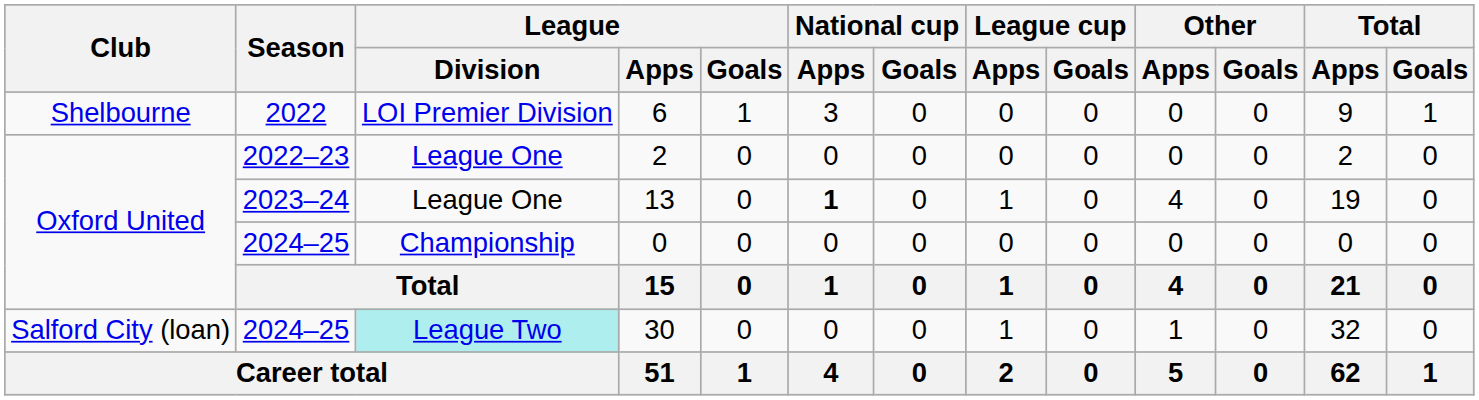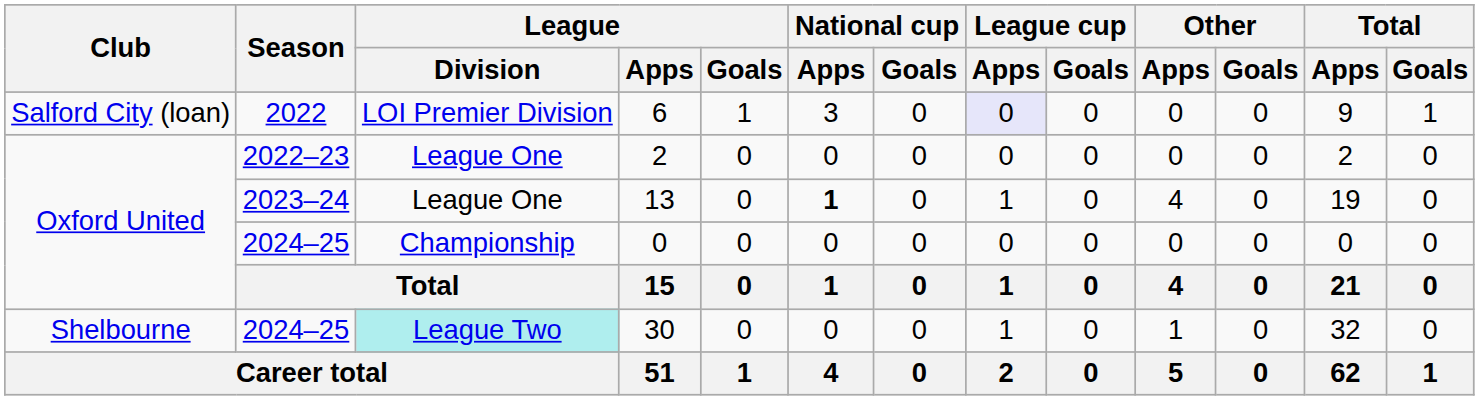6 | Club: Shelbourne -> Salford City (loan)
6 | League cup / Apps: no background -> lavender background
30 | Club: Salford City (loan) -> Shelbourne
